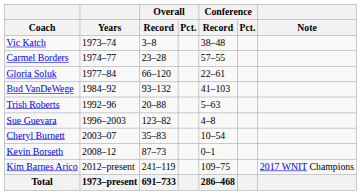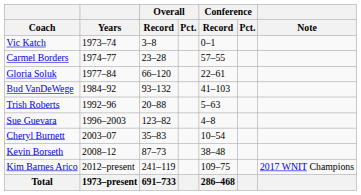Vic Katch | Conference / Record: 38–48 -> 0–1
Kevin Borseth | Conference / Record: 0–1 -> 38–48
